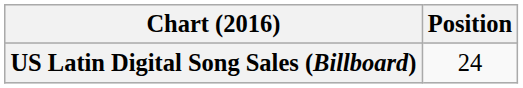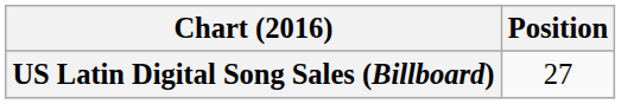US Latin Digital Song Sales (Billboard) | Position: 24 -> 27
